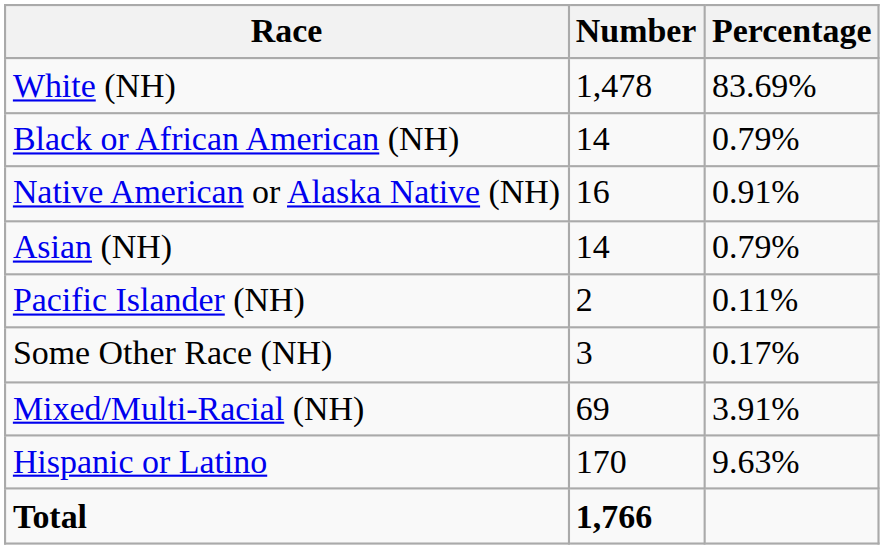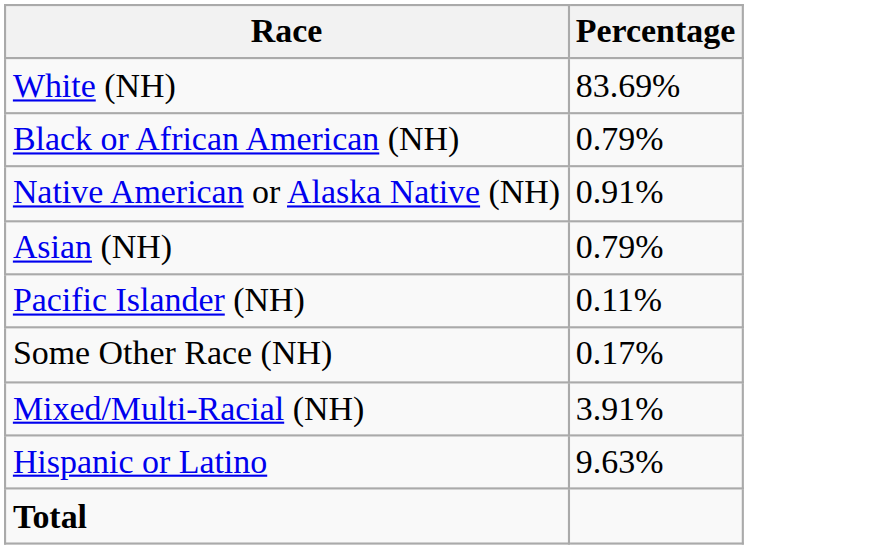- column: Number | 1,478 | 14 | 16 | 14 | 2 | 3 | 69 | 170 | 1,766
